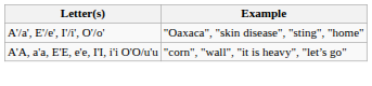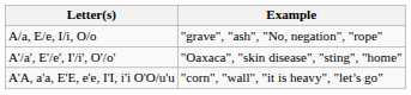+ row: A/a, E/e, I/i, O/o | "grave", "ash", "No, negation", "rope"
